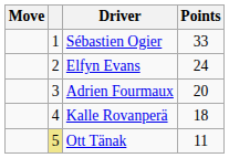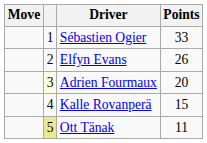Elfyn Evans | Points: 24 -> 26
Adrien Fourmaux | column 2: no background -> lightyellow background
Kalle Rovanperä | Points: 18 -> 15
